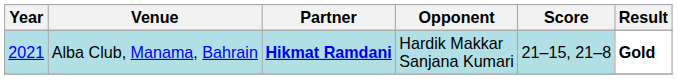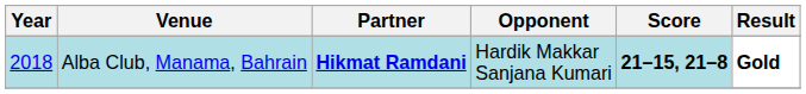Alba Club, Manama, Bahrain | Year: 2021 -> 2018
Alba Club, Manama, Bahrain | Score: normal -> bold
